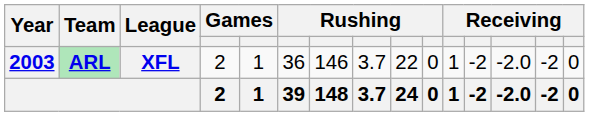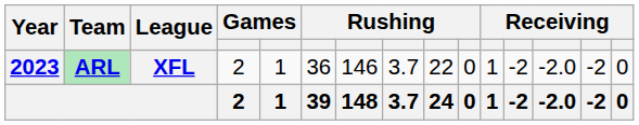ARL | Year: 2003 -> 2023
